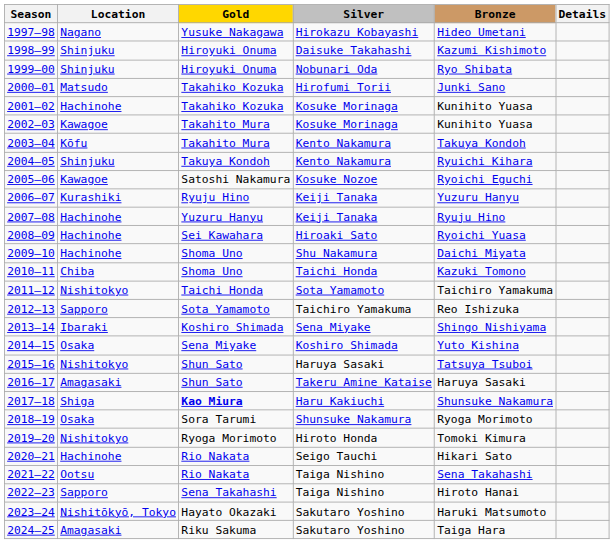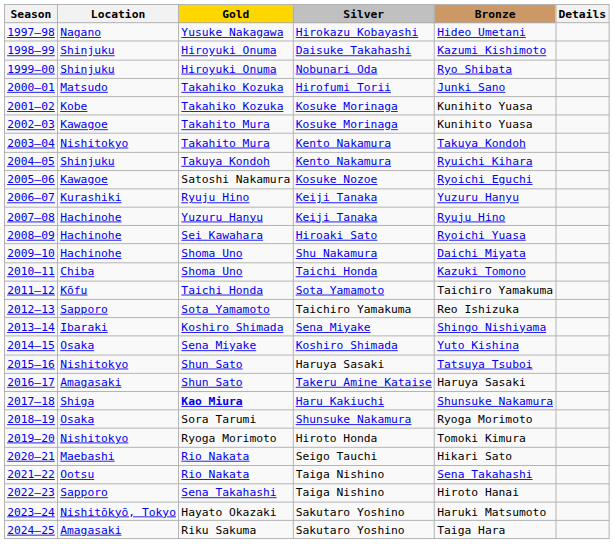2001–02 | Location: Hachinohe -> Kobe
2003–04 | Location: Kōfu -> Nishitokyo
2011–12 | Location: Nishitokyo -> Kōfu
2020–21 | Location: Hachinohe -> Maebashi
